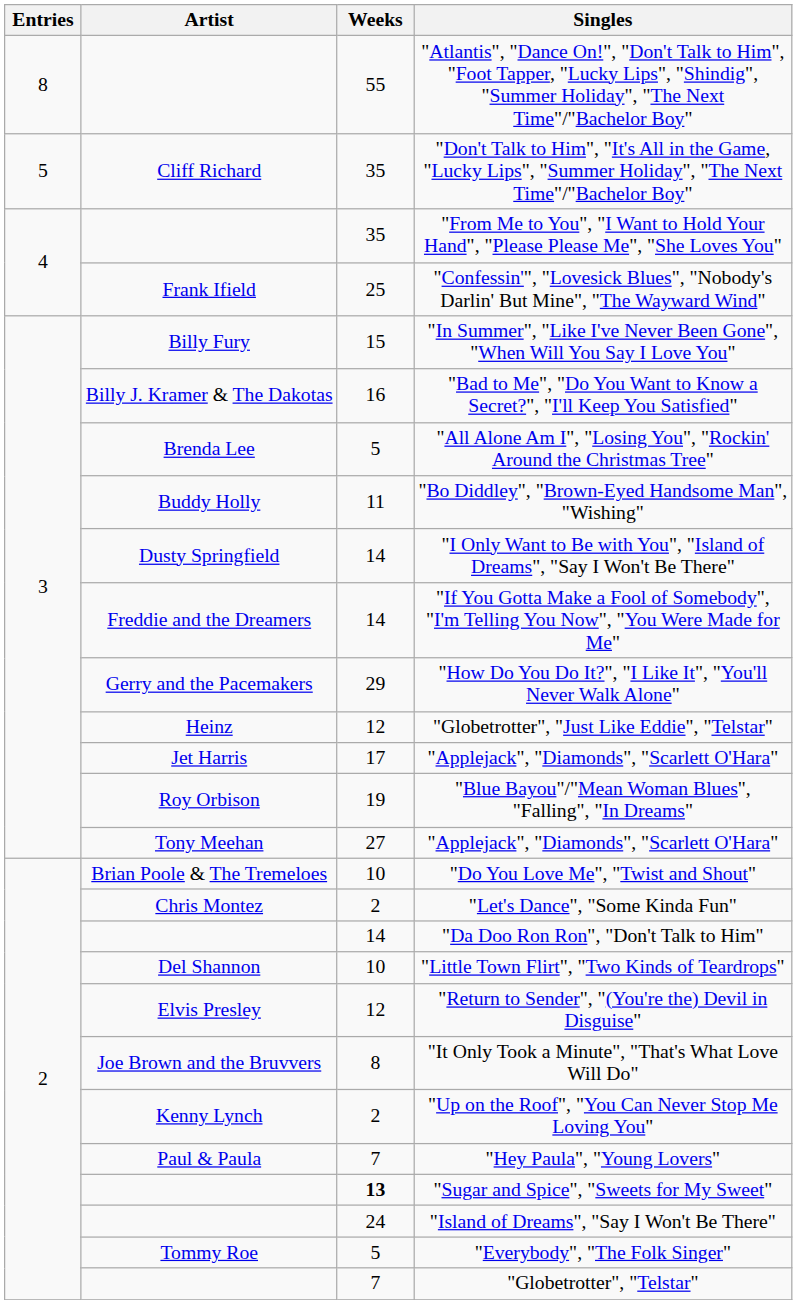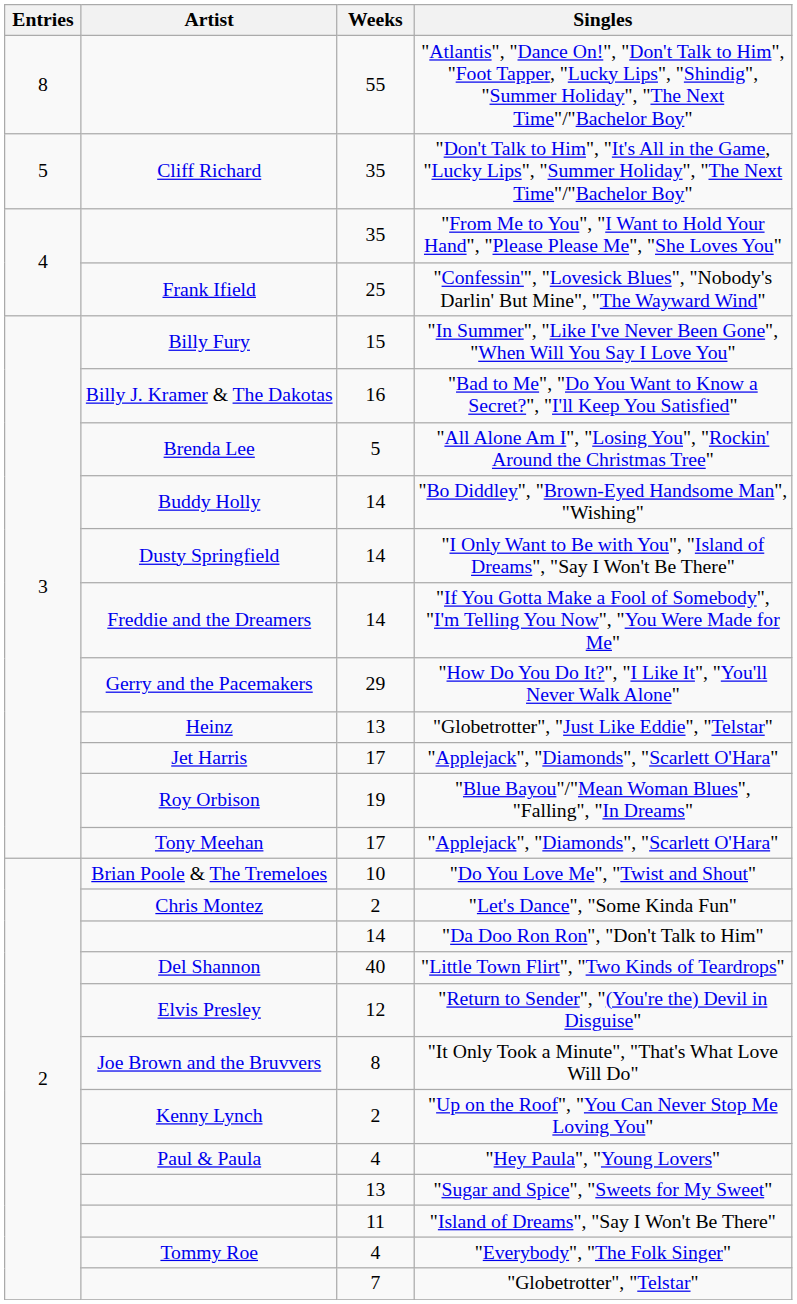"Bo Diddley", "Brown-Eyed Handsome Man", "Wishing" | Weeks: 11 -> 14
"Globetrotter", "Just Like Eddie", "Telstar" | Weeks: 12 -> 13
Tony Meehan / "Applejack", "Diamonds", "Scarlett O'Hara" | Weeks: 27 -> 17
"Little Town Flirt", "Two Kinds of Teardrops" | Weeks: 10 -> 40
"Hey Paula", "Young Lovers" | Weeks: 7 -> 4
"Sugar and Spice", "Sweets for My Sweet" | Weeks: bold -> normal
"Island of Dreams", "Say I Won't Be There" | Weeks: 24 -> 11
"Everybody", "The Folk Singer" | Weeks: 5 -> 4
